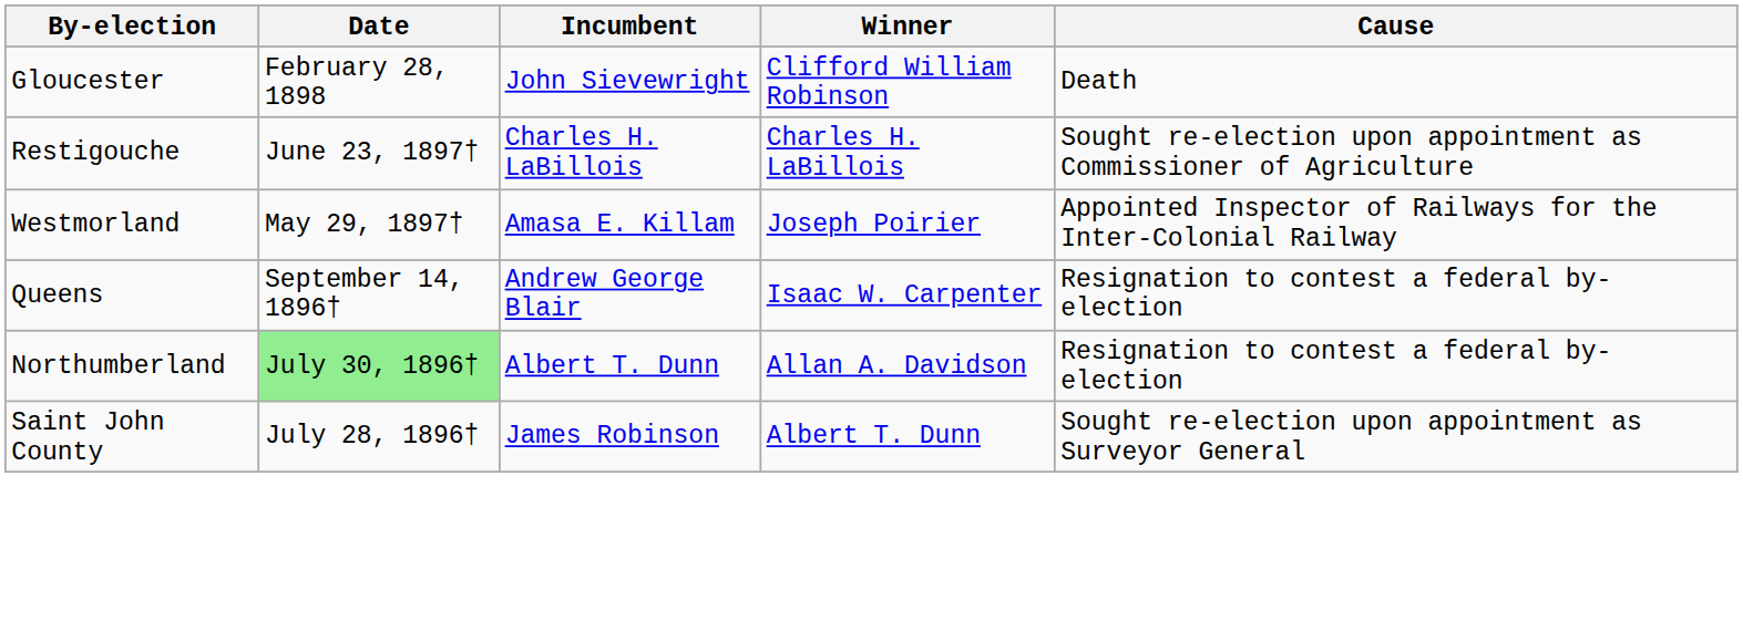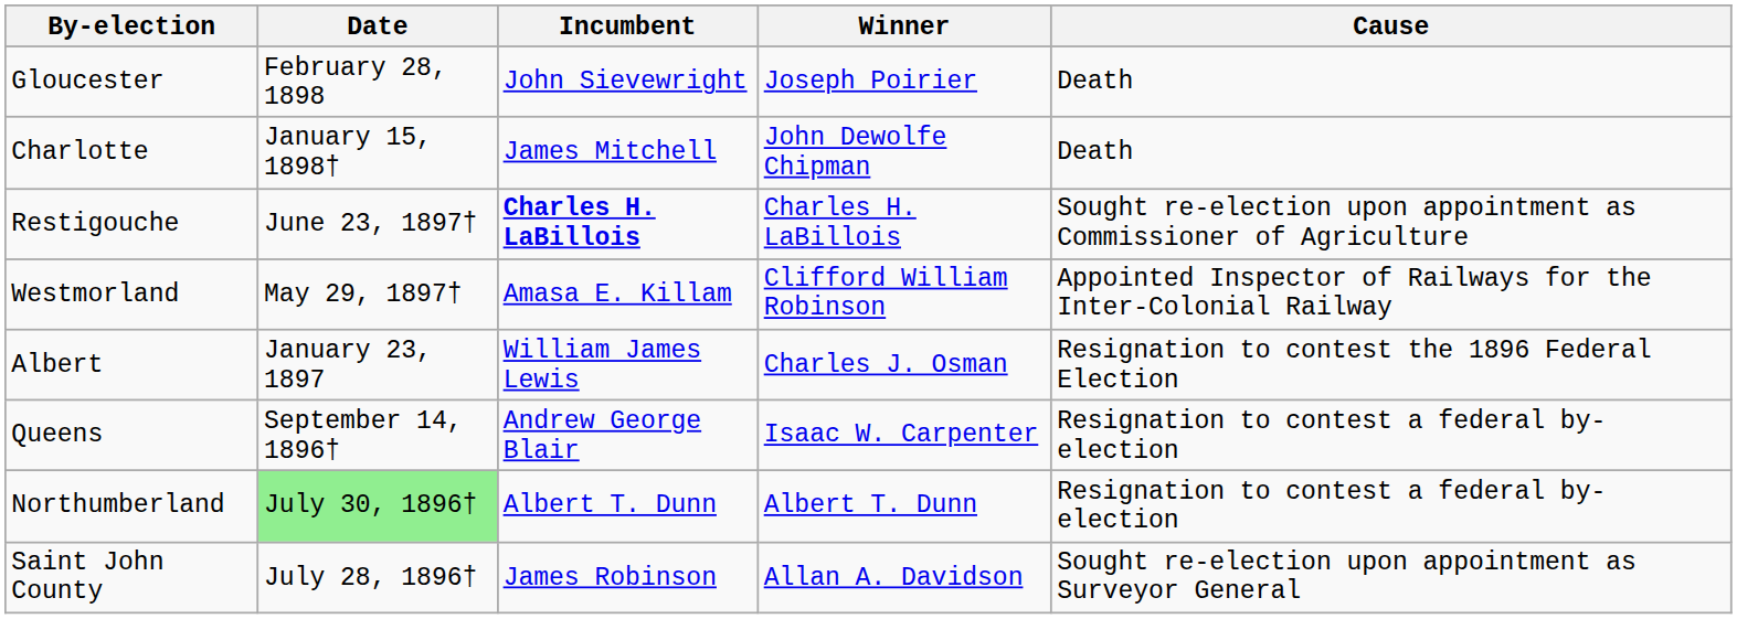Gloucester | Winner: Clifford William Robinson -> Joseph Poirier
+ row: Charlotte | January 15, 1898† | James Mitchell | John Dewolfe Chipman | Death
Restigouche | Incumbent: normal -> bold
Westmorland | Winner: Joseph Poirier -> Clifford William Robinson
+ row: Albert | January 23, 1897 | William James Lewis | Charles J. Osman | Resignation to contest the 1896 Federal Election
Northumberland | Winner: Allan A. Davidson -> Albert T. Dunn
Saint John County | Winner: Albert T. Dunn -> Allan A. Davidson
